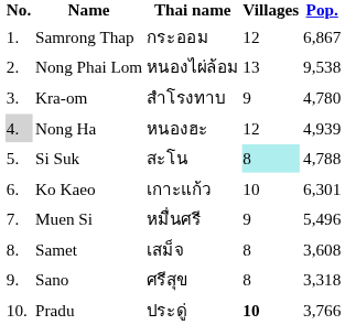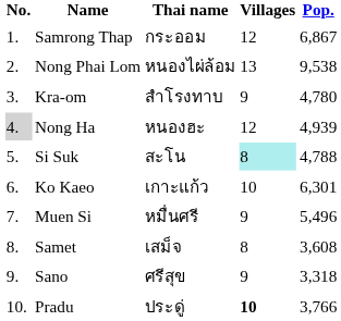Sano | Villages: 8 -> 9
